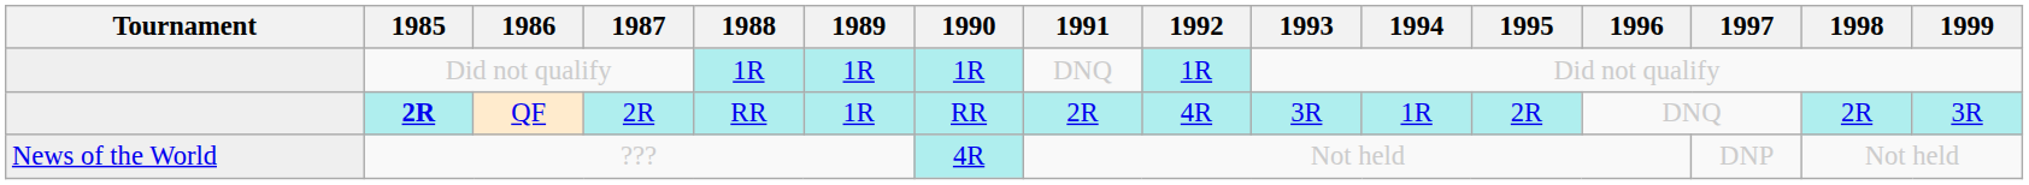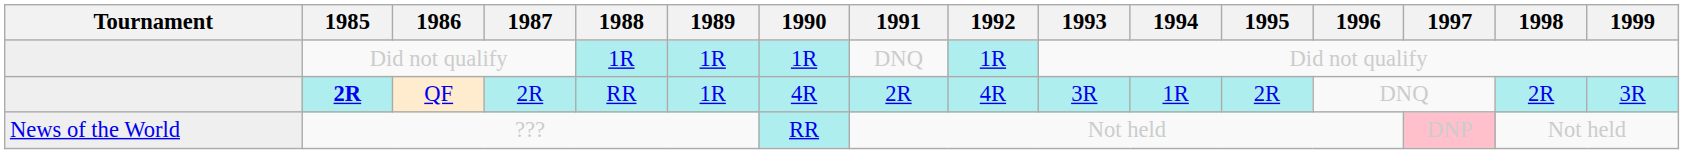QF | 1990: RR -> 4R
??? | 1990: 4R -> RR
??? | 1997: no background -> pink background
